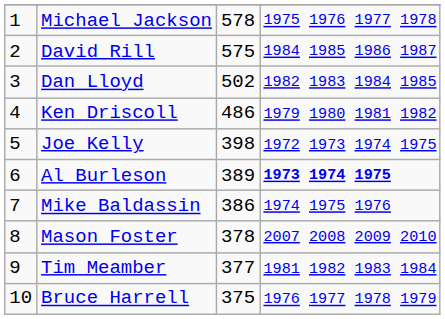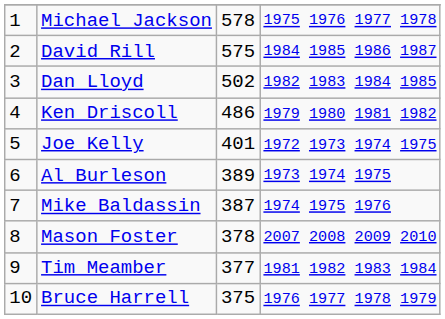Joe Kelly | column 3: 398 -> 401
Al Burleson | column 4: bold -> normal
Mike Baldassin | column 3: 386 -> 387
